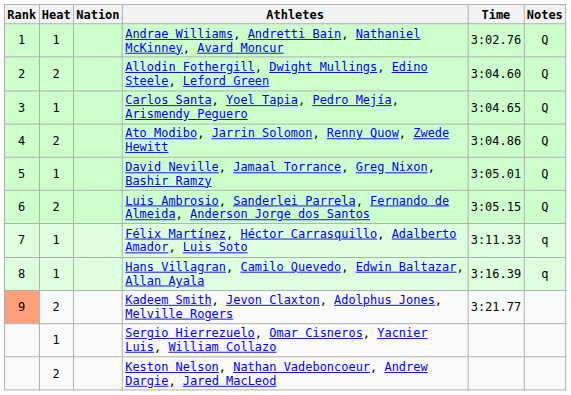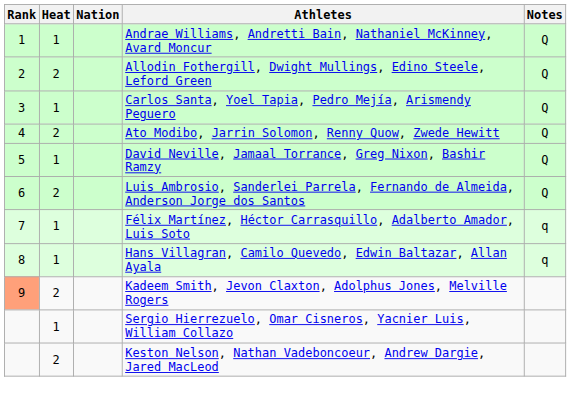- column: Time | 3:02.76 | 3:04.60 | 3:04.65 | 3:04.86 | 3:05.01 | 3:05.15 | 3:11.33 | 3:16.39 | 3:21.77
